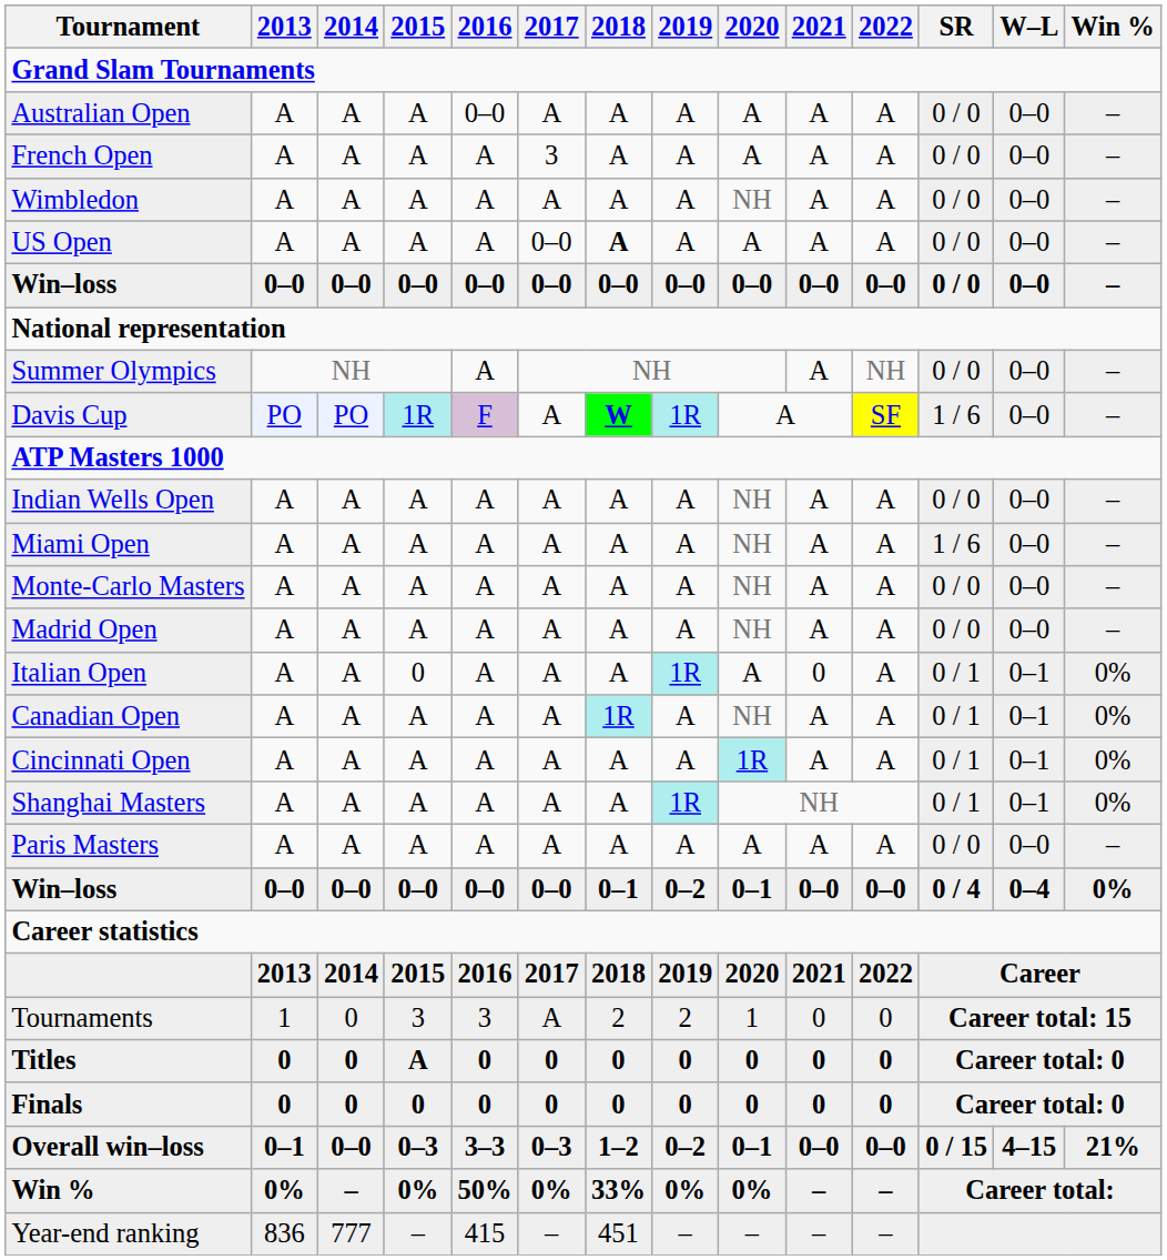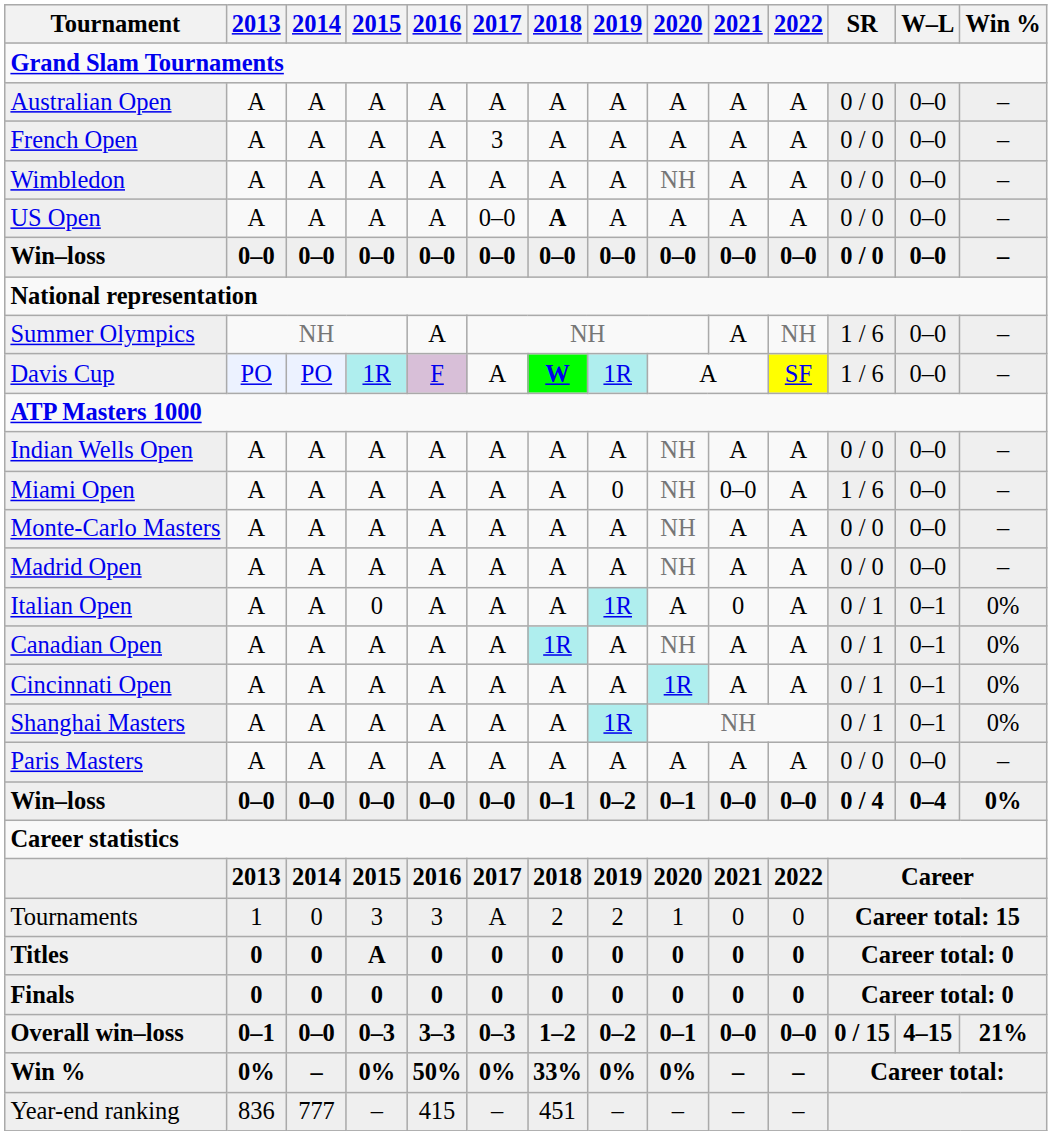Australian Open | 2016: 0–0 -> A
Summer Olympics | SR: 0 / 0 -> 1 / 6
Miami Open | 2019: A -> 0
Miami Open | 2021: A -> 0–0
